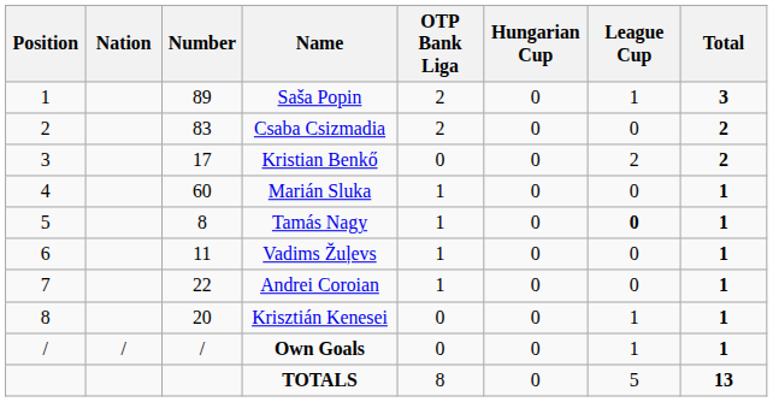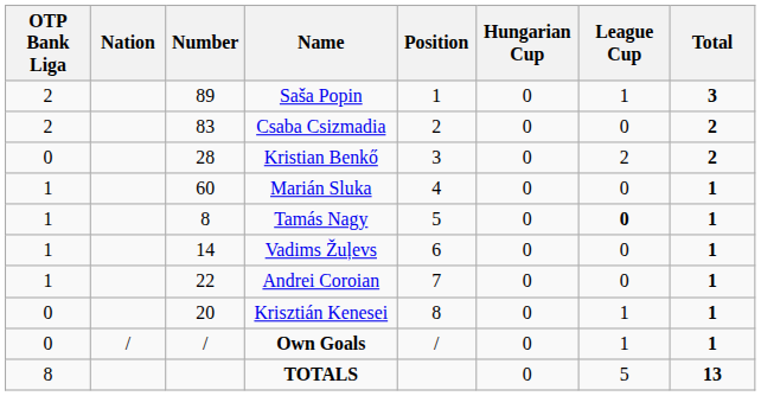columns swapped: Position <-> OTP Bank Liga
Kristian Benkő | Number: 17 -> 28
Vadims Žuļevs | Number: 11 -> 14
